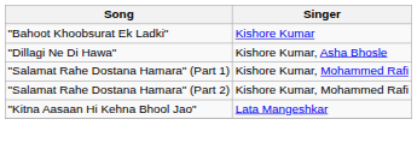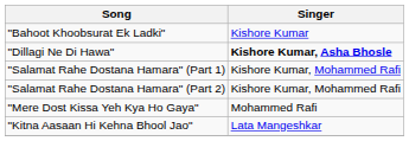"Dillagi Ne Di Hawa" | Singer: normal -> bold
+ row: "Mere Dost Kissa Yeh Kya Ho Gaya" | Mohammed Rafi
